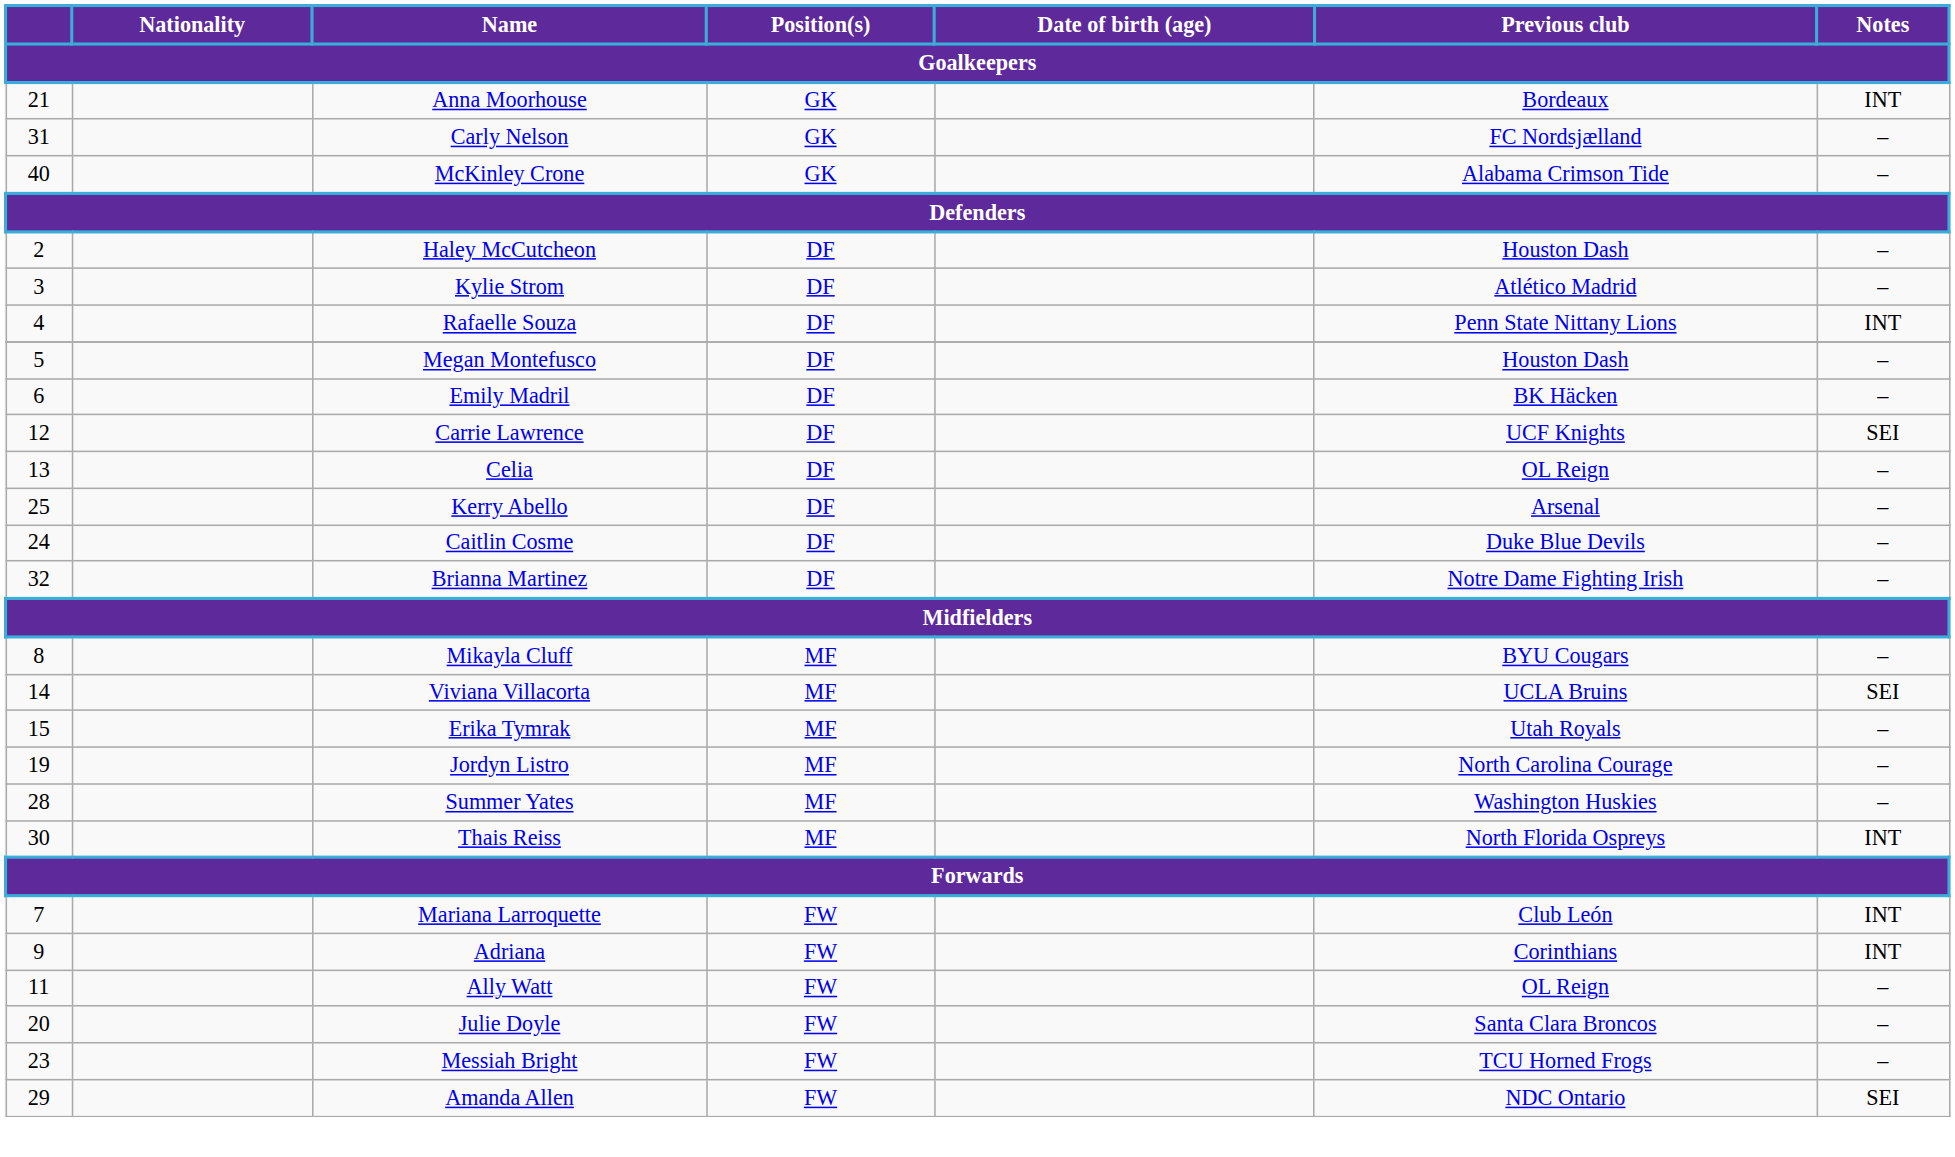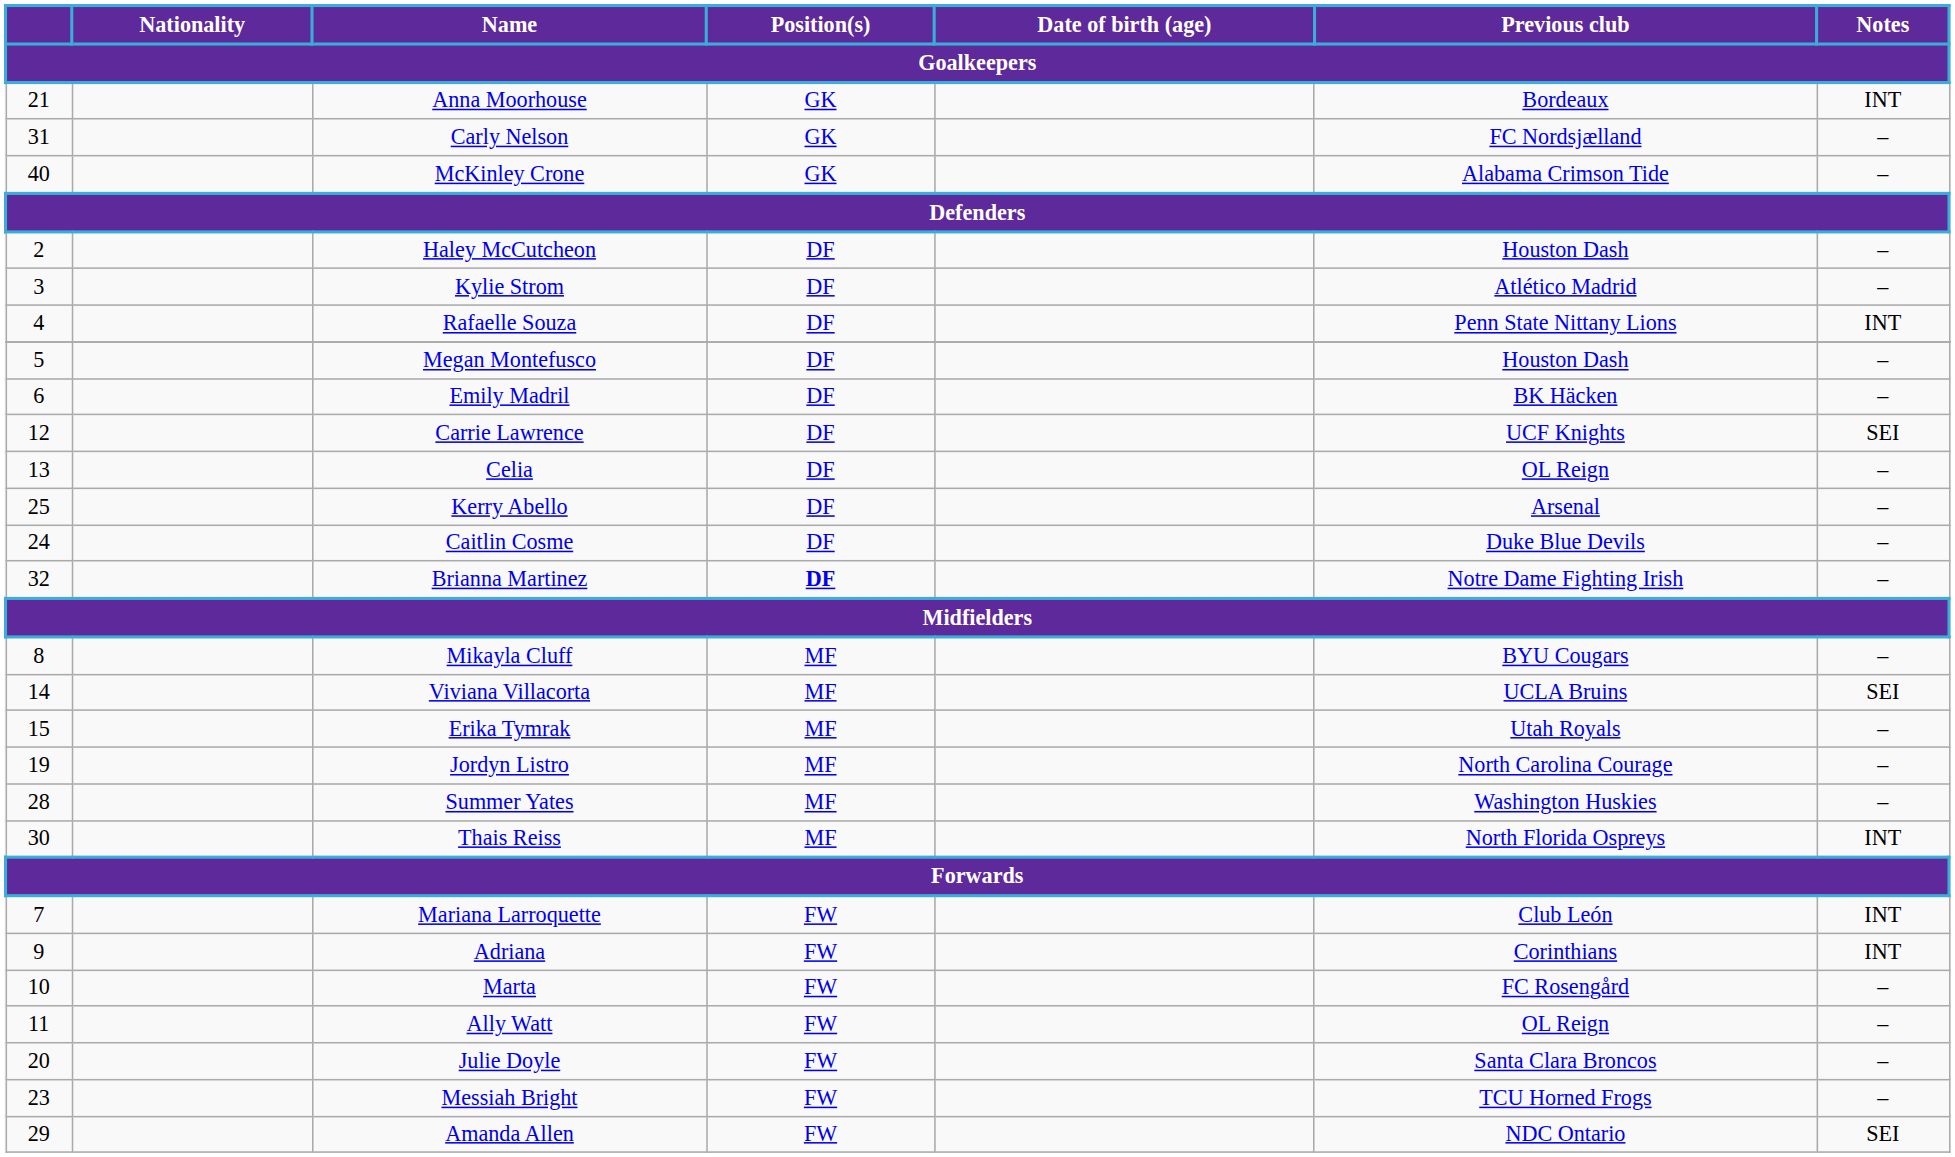Brianna Martinez | Position(s): normal -> bold
+ row: 10 | Marta | FW | FC Rosengård | –
